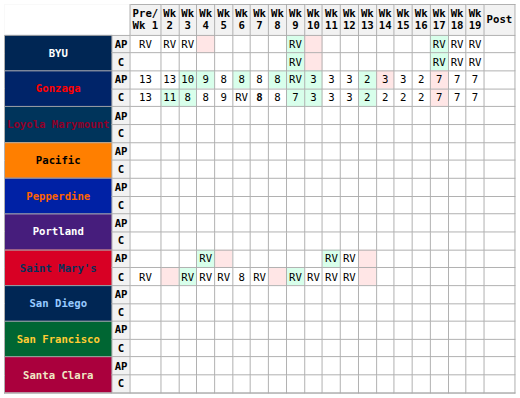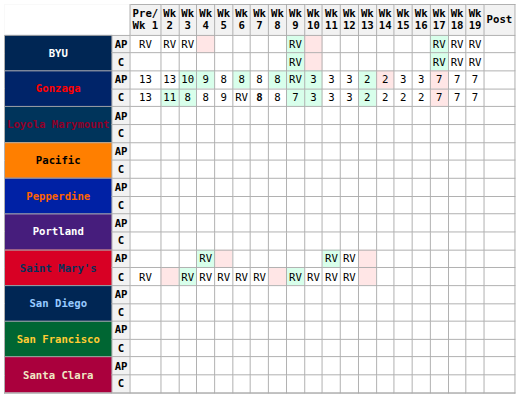Gonzaga / AP | Wk 14: 3 -> 2
Gonzaga / AP | Wk 16: 2 -> 3
Saint Mary's / C | Wk 6: 8 -> RV
